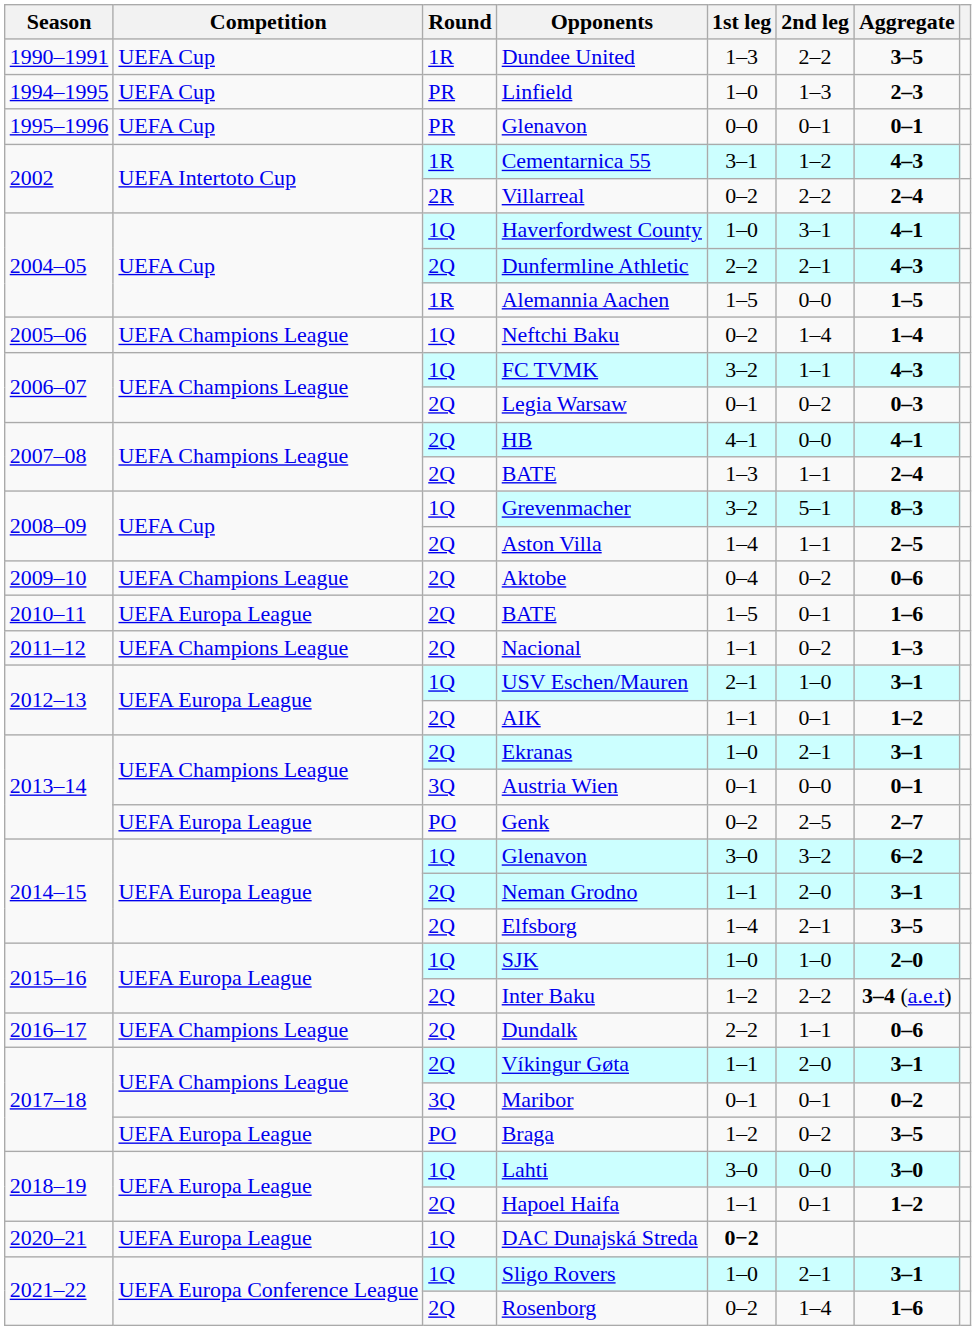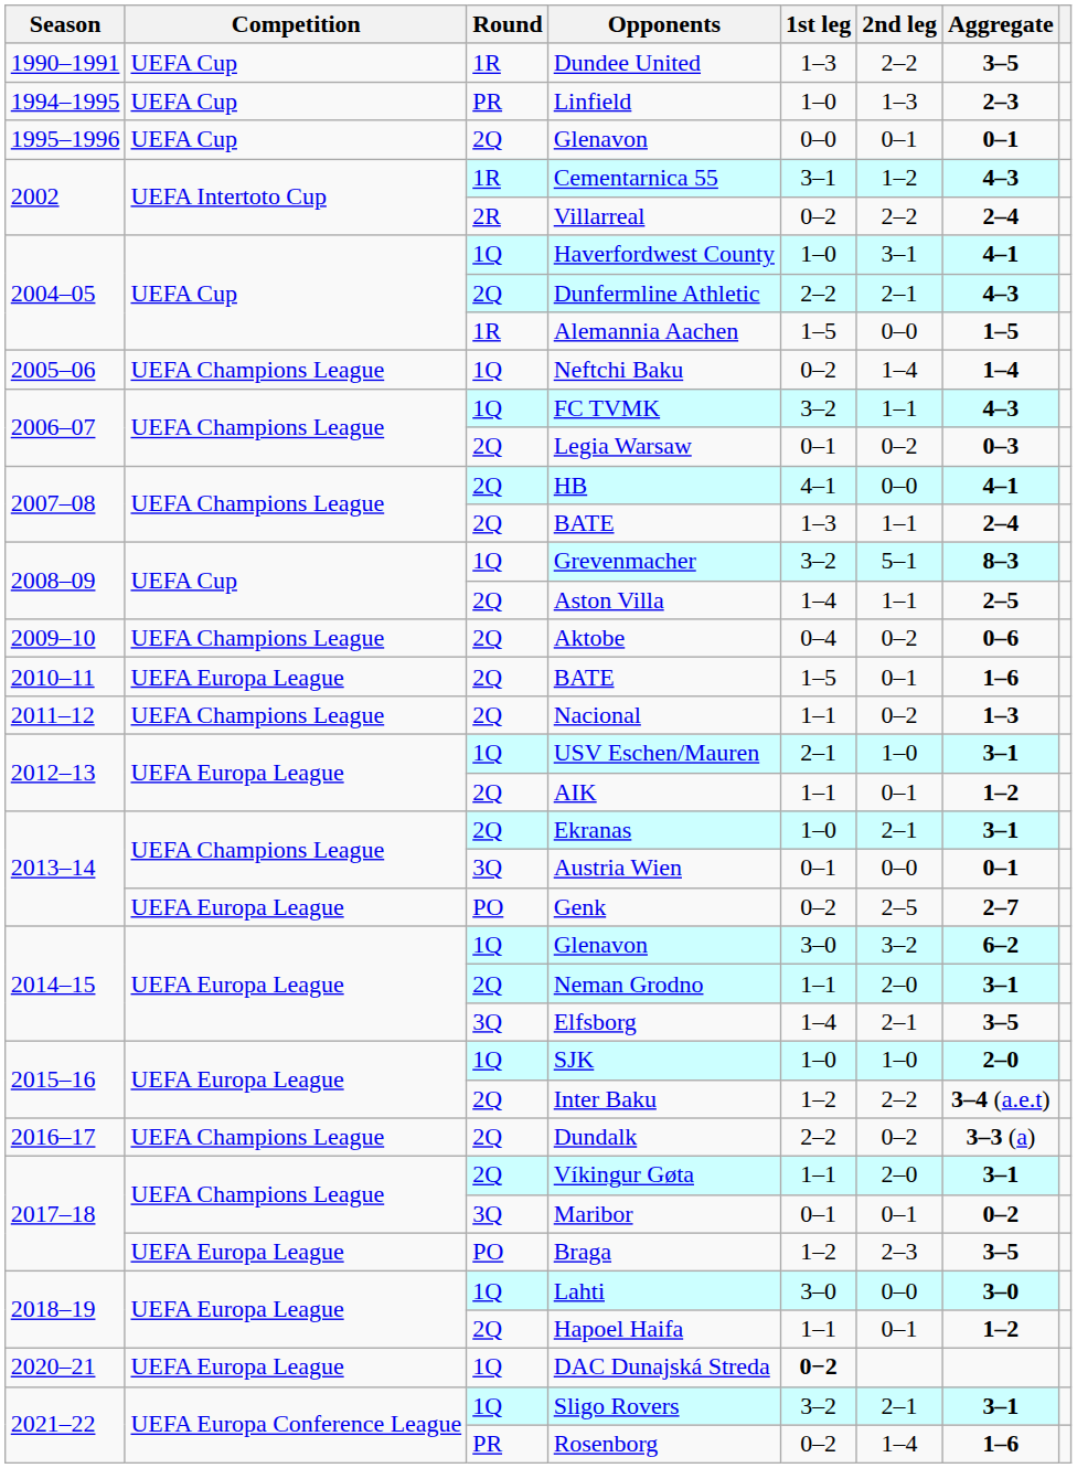1995–1996 / Glenavon | Round: PR -> 2Q
Elfsborg | Round: 2Q -> 3Q
Dundalk | 2nd leg: 1–1 -> 0–2
Dundalk | Aggregate: 0–6 -> 3–3 (a)
Braga | 2nd leg: 0–2 -> 2–3
Sligo Rovers | 1st leg: 1–0 -> 3–2
Rosenborg | Round: 2Q -> PR
